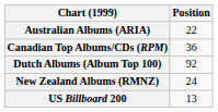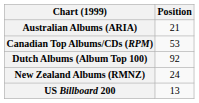Australian Albums (ARIA) | Position: 22 -> 21
Canadian Top Albums/CDs (RPM) | Position: 36 -> 53
